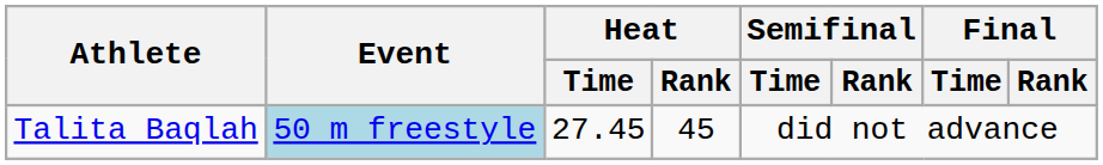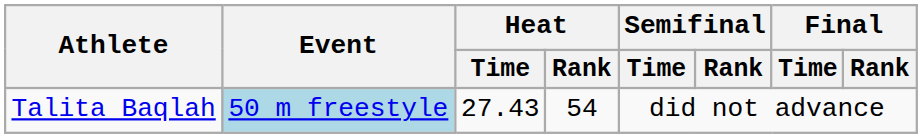Talita Baqlah | Heat / Time: 27.45 -> 27.43
Talita Baqlah | Heat / Rank: 45 -> 54
